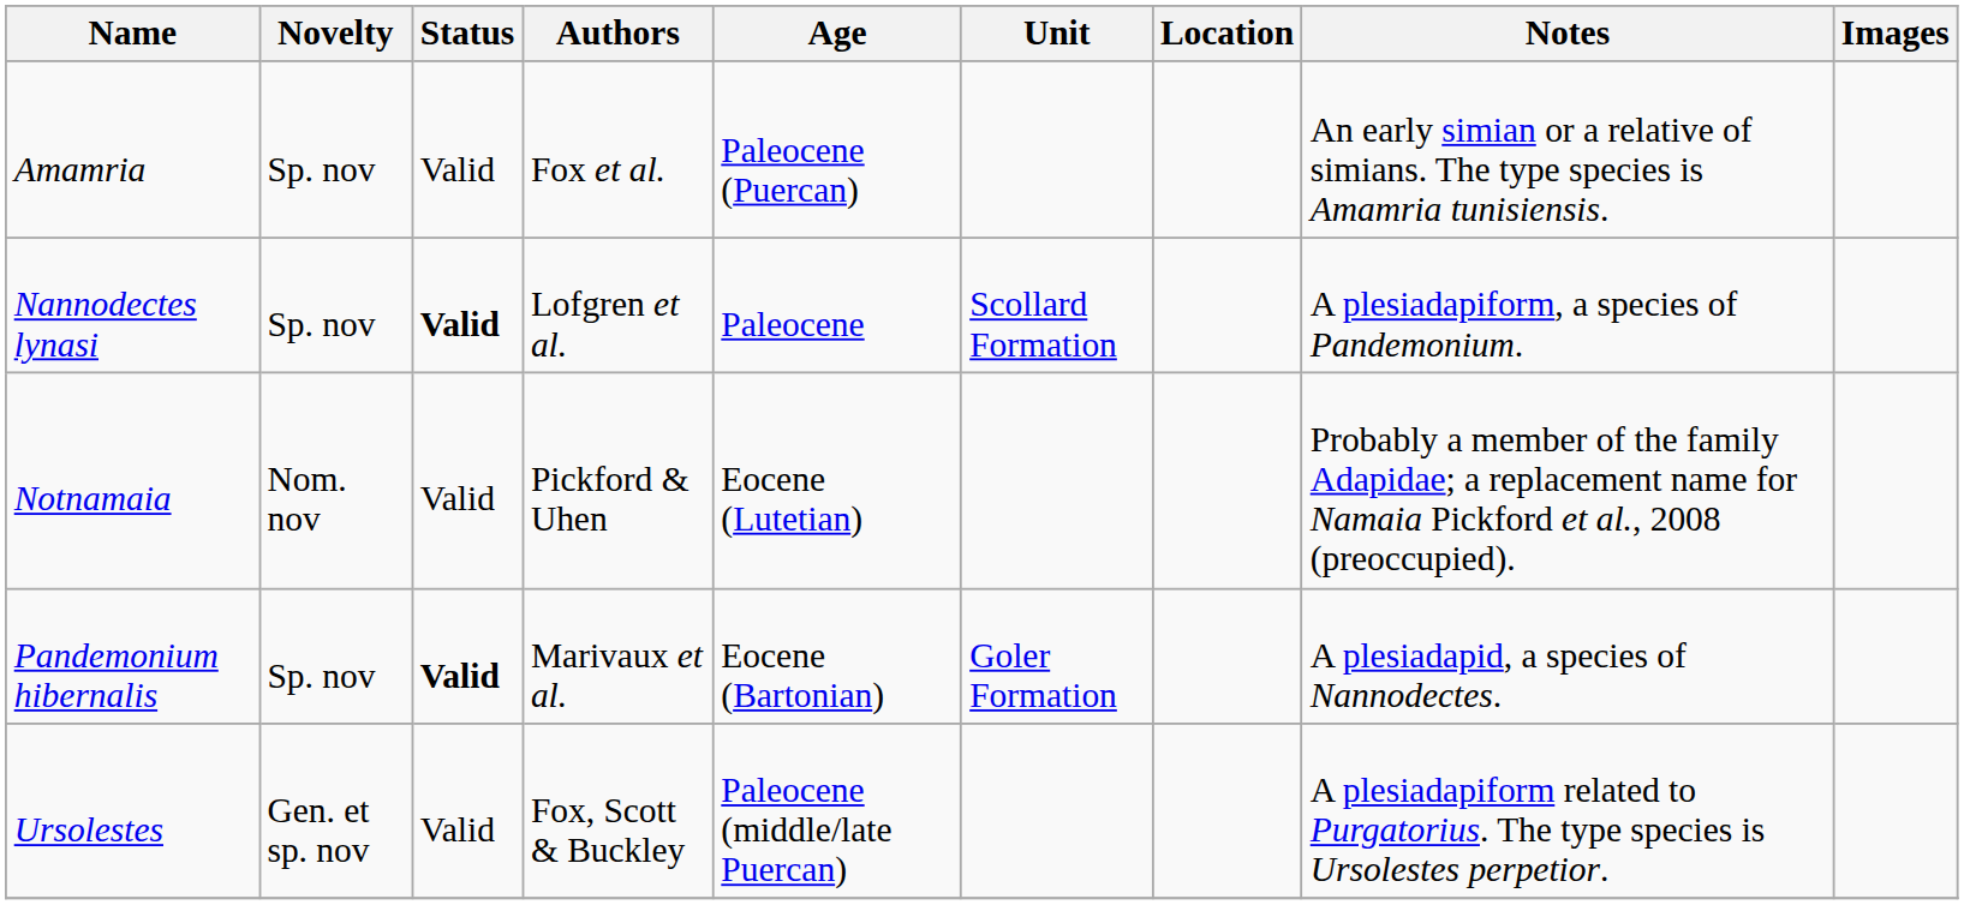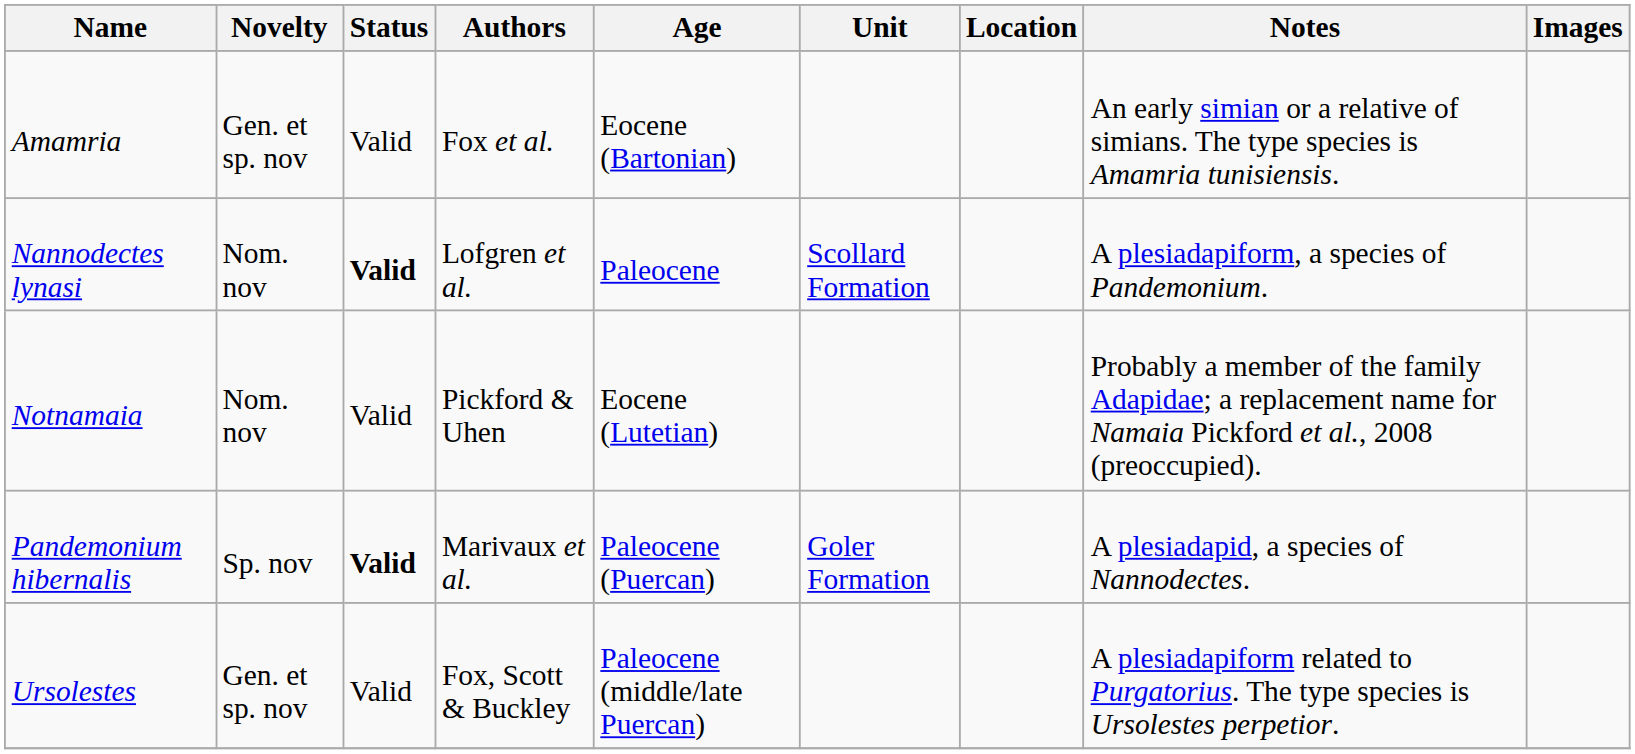Amamria | Novelty: Sp. nov -> Gen. et sp. nov
Amamria | Age: Paleocene (Puercan) -> Eocene (Bartonian)
Nannodectes lynasi | Novelty: Sp. nov -> Nom. nov
Pandemonium hibernalis | Age: Eocene (Bartonian) -> Paleocene (Puercan)
